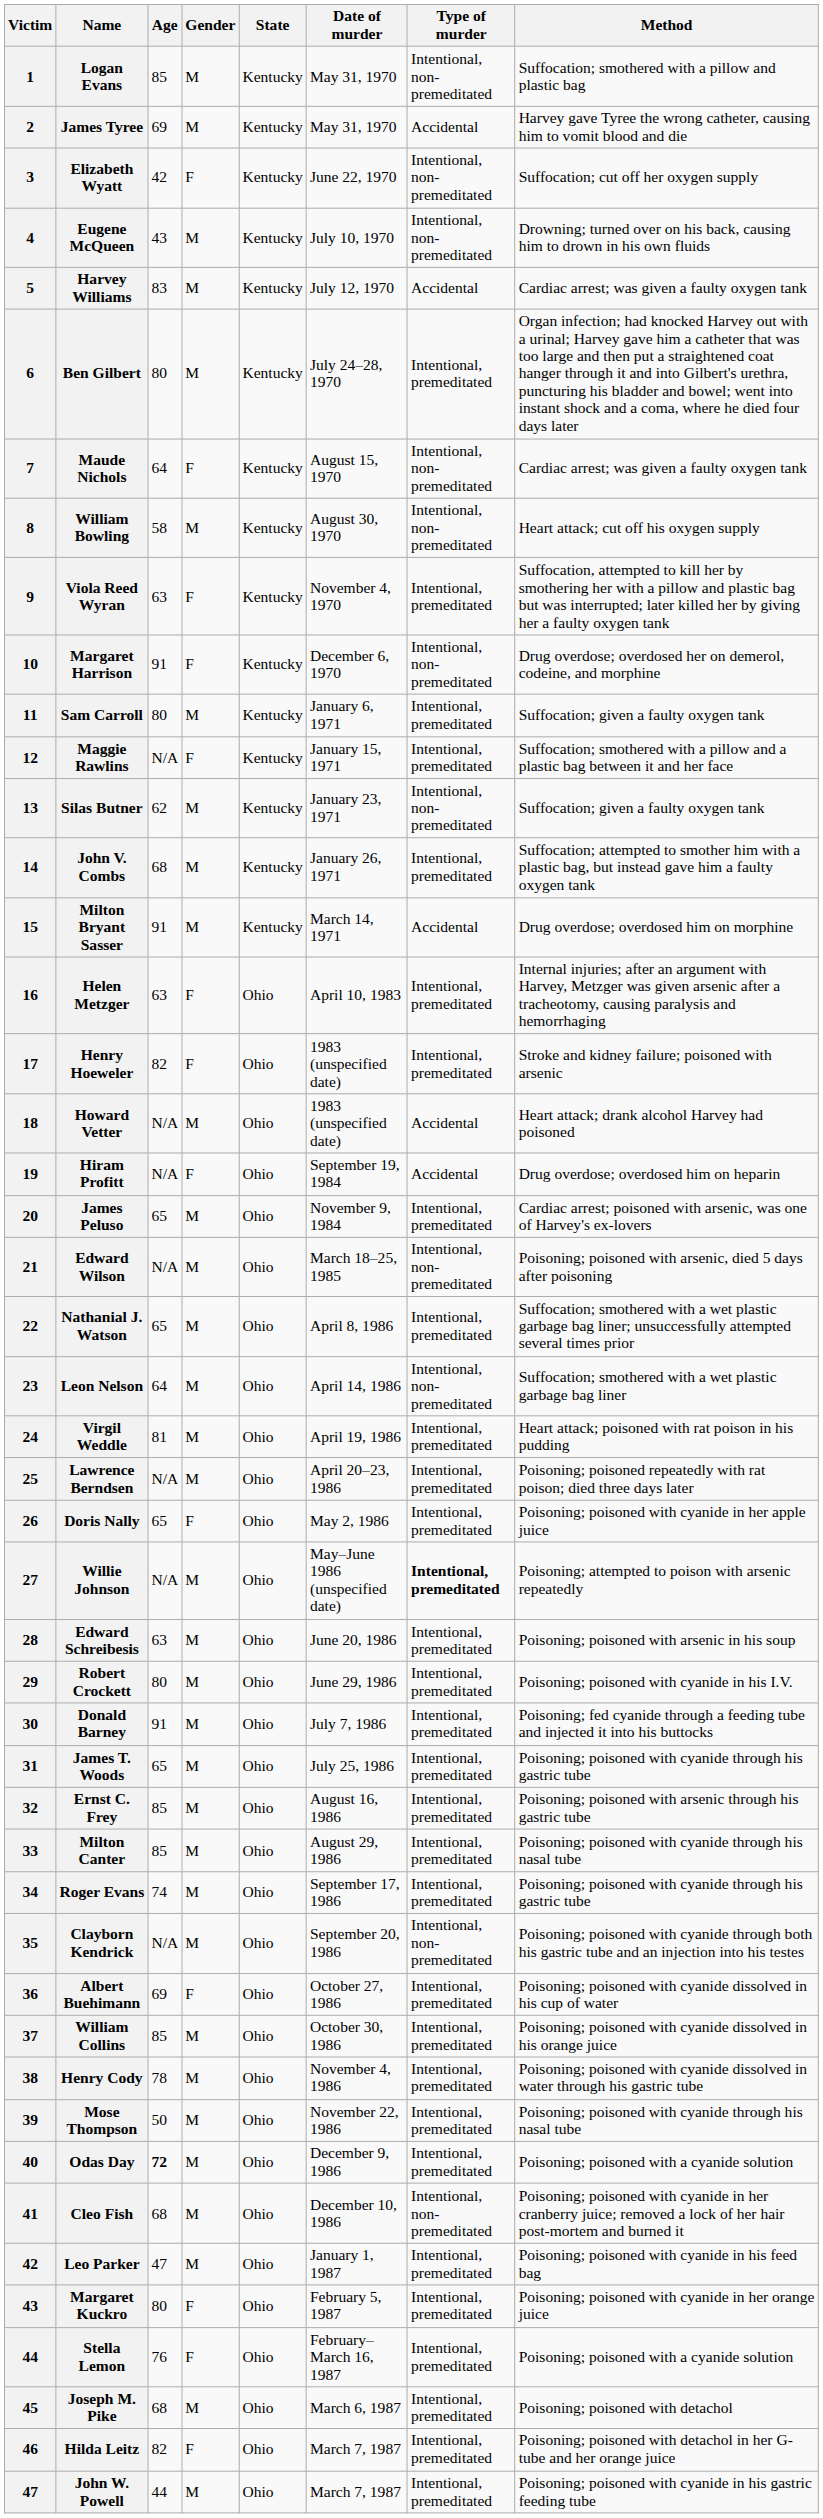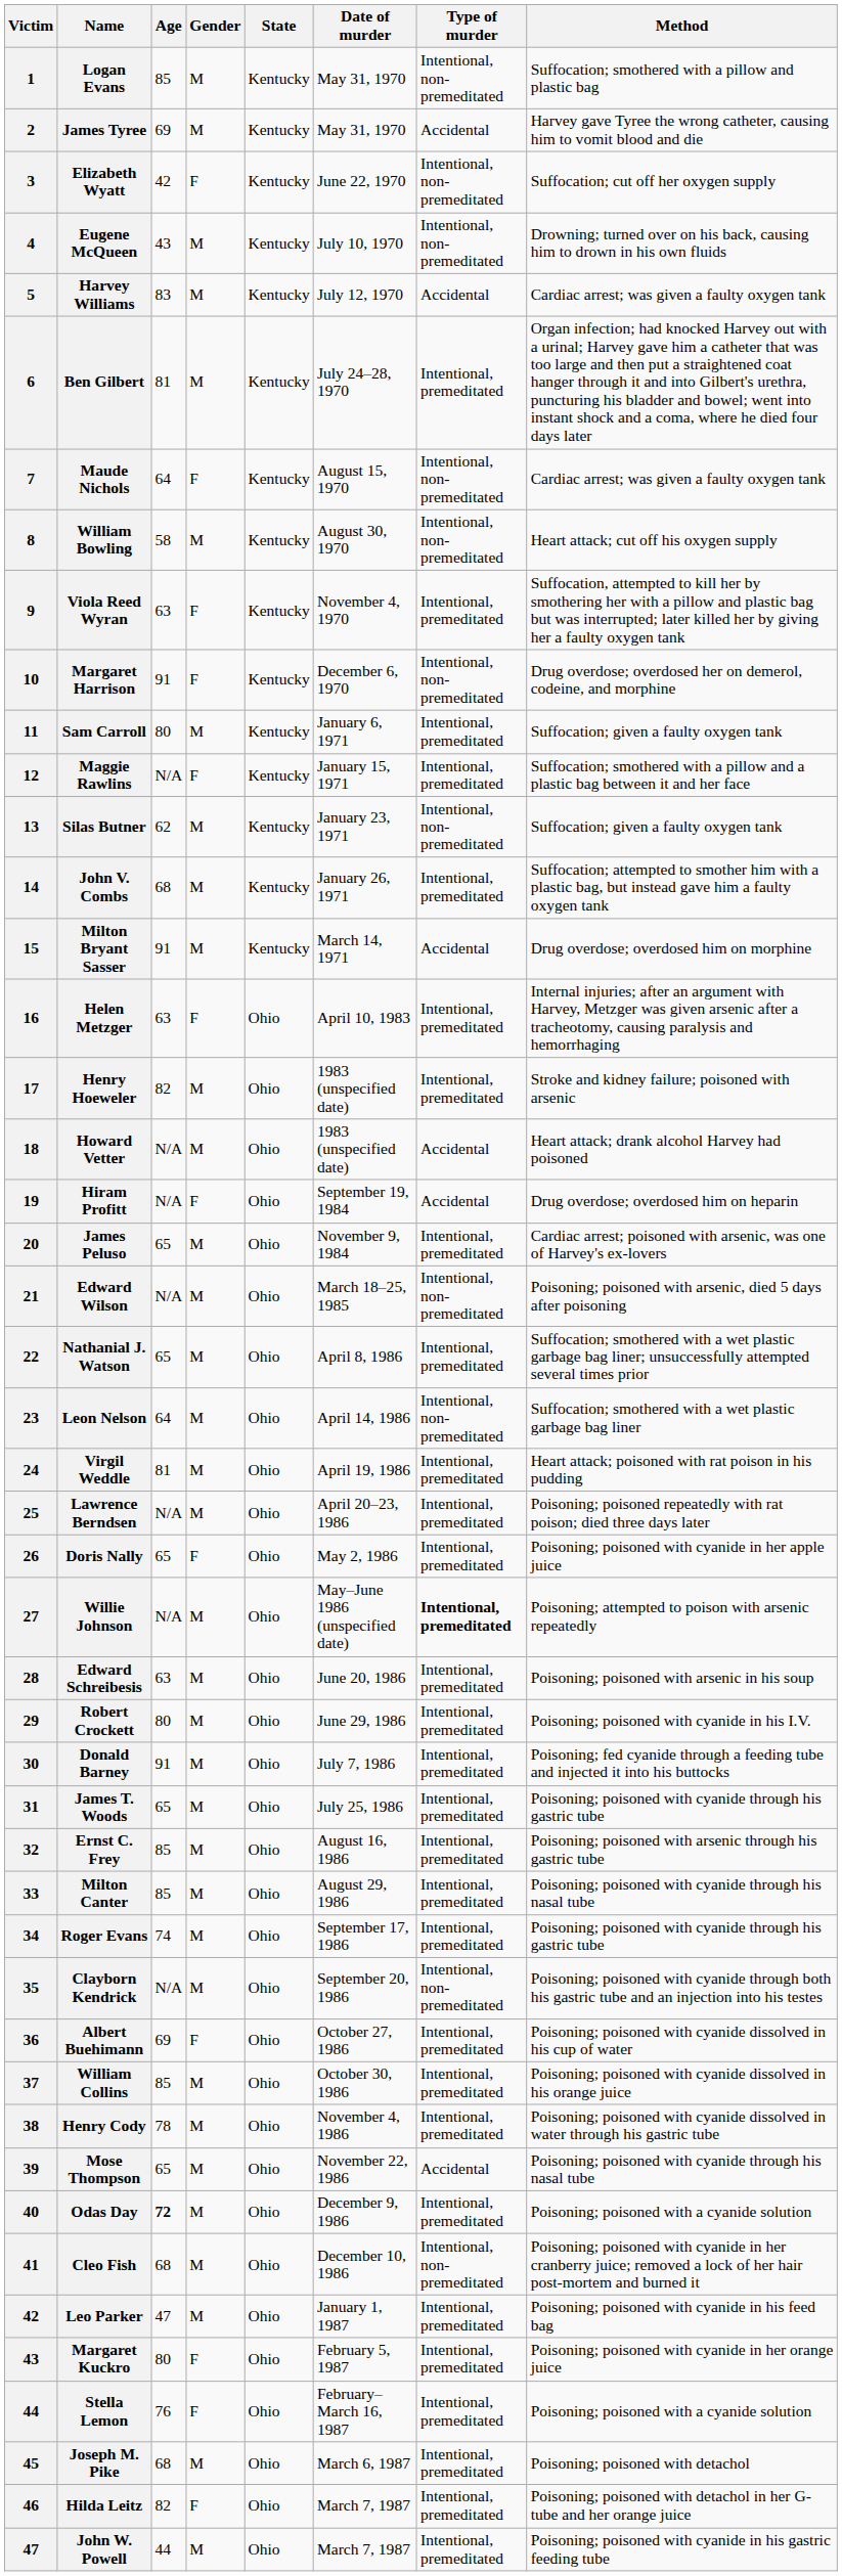Ben Gilbert | Age: 80 -> 81
Henry Hoeweler | Gender: F -> M
Mose Thompson | Age: 50 -> 65
Mose Thompson | Type of murder: Intentional, premeditated -> Accidental
